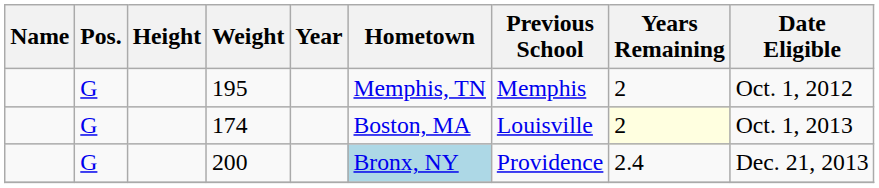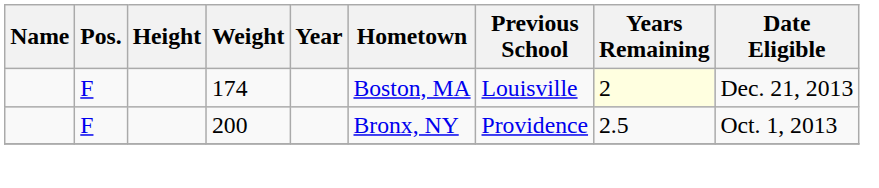- row: G | 195 | Memphis, TN | Memphis | 2 | Oct. 1, 2012
174 | Pos.: G -> F
174 | Date Eligible: Oct. 1, 2013 -> Dec. 21, 2013
200 | Pos.: G -> F
200 | Hometown: lightblue background -> no background
200 | Years Remaining: 2.4 -> 2.5
200 | Date Eligible: Dec. 21, 2013 -> Oct. 1, 2013
